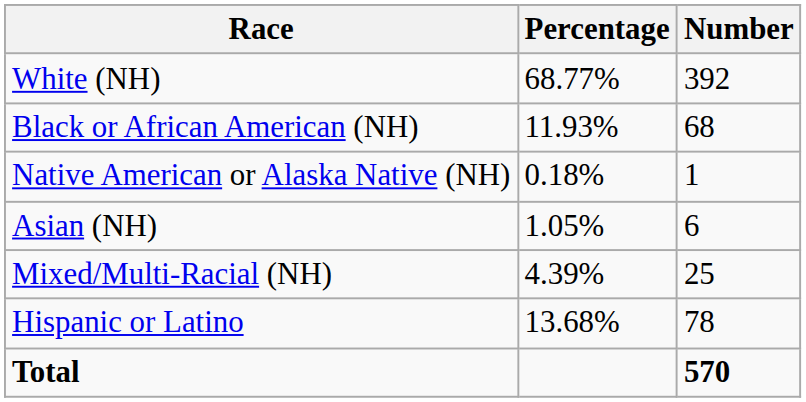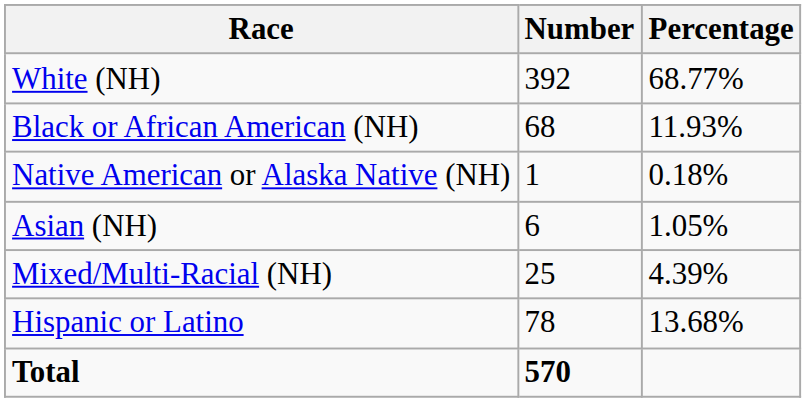columns swapped: Number <-> Percentage
